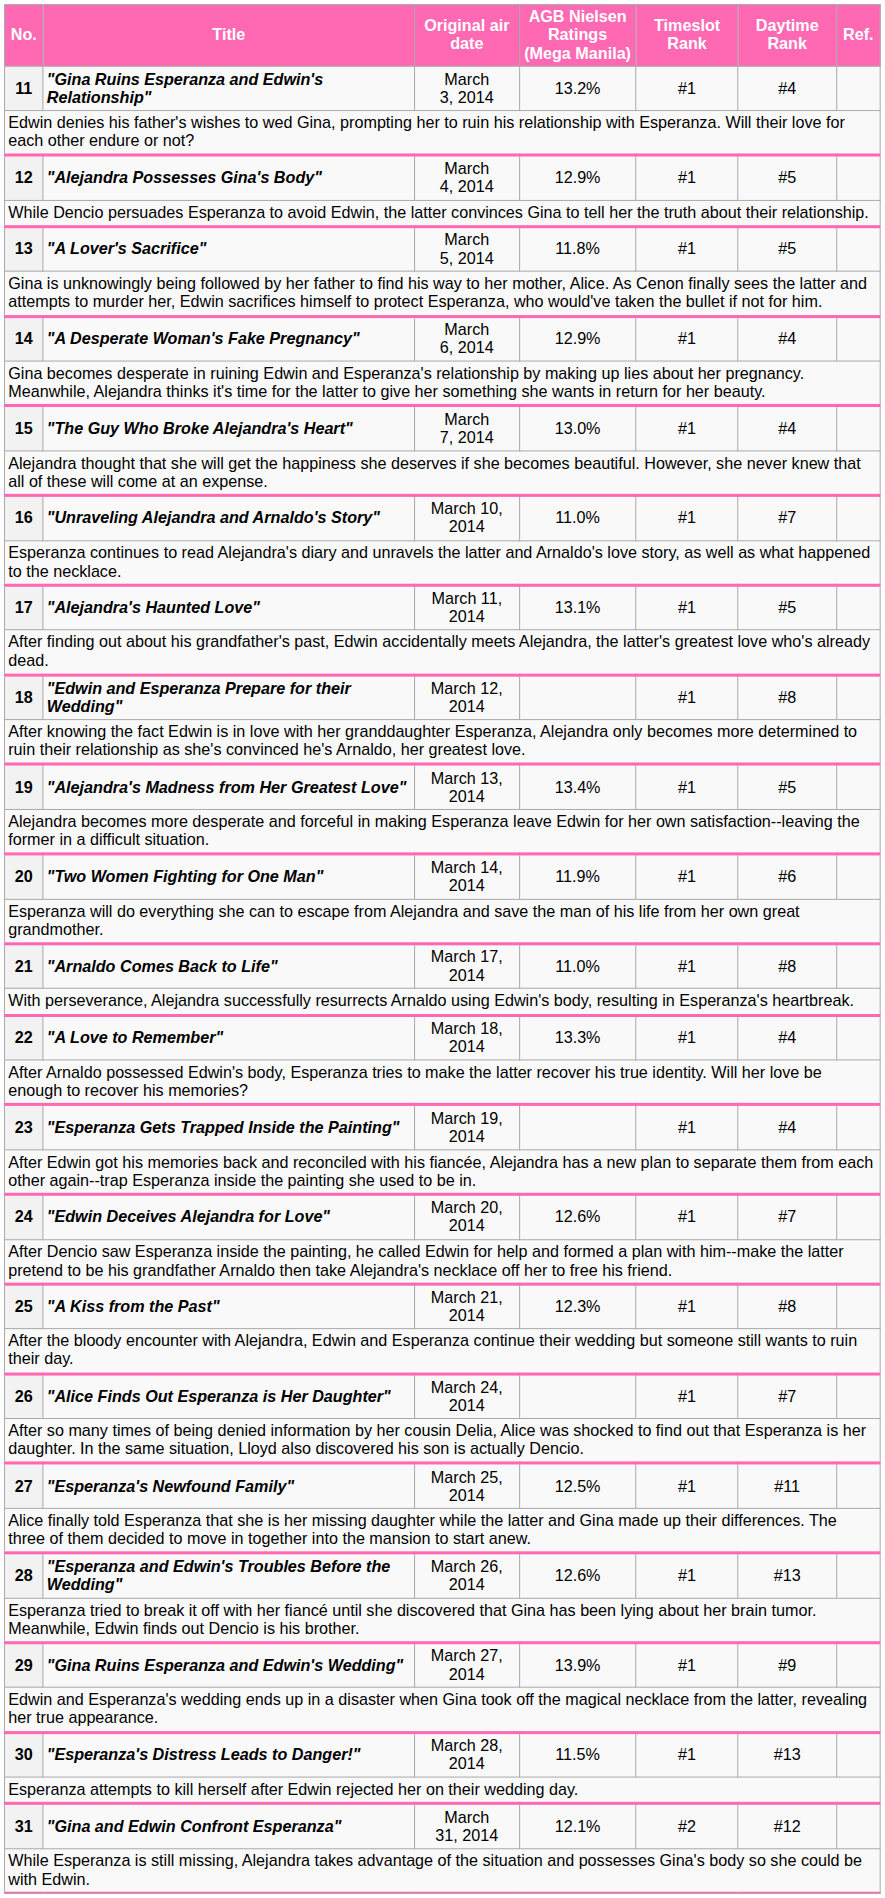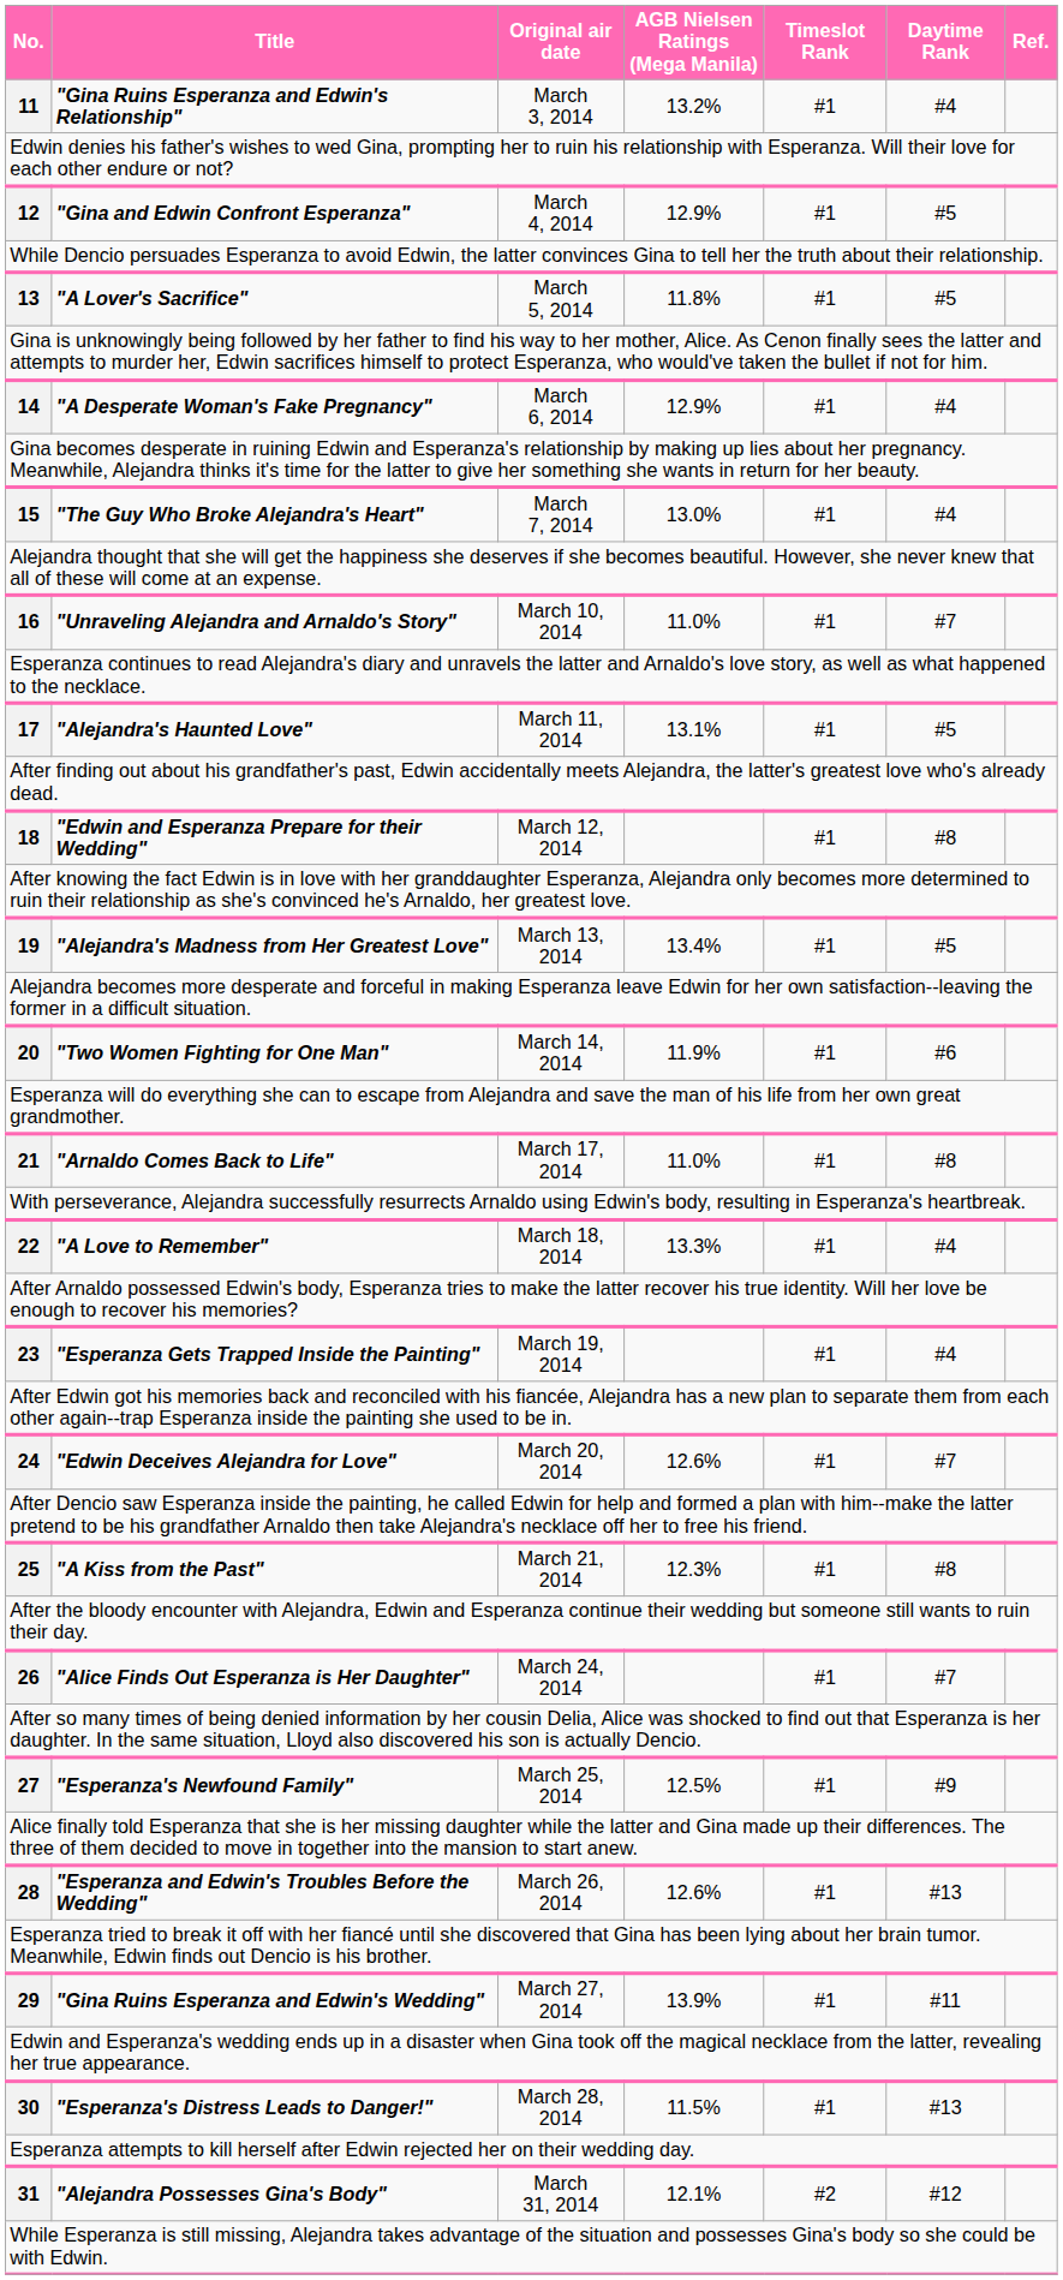12 | Title: "Alejandra Possesses Gina's Body" -> "Gina and Edwin Confront Esperanza"
27 | Daytime Rank: #11 -> #9
29 | Daytime Rank: #9 -> #11
31 | Title: "Gina and Edwin Confront Esperanza" -> "Alejandra Possesses Gina's Body"
